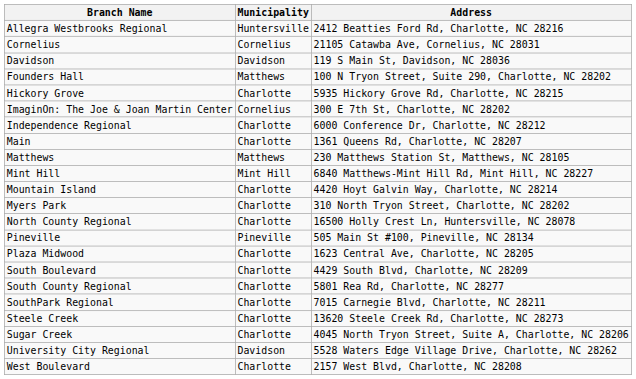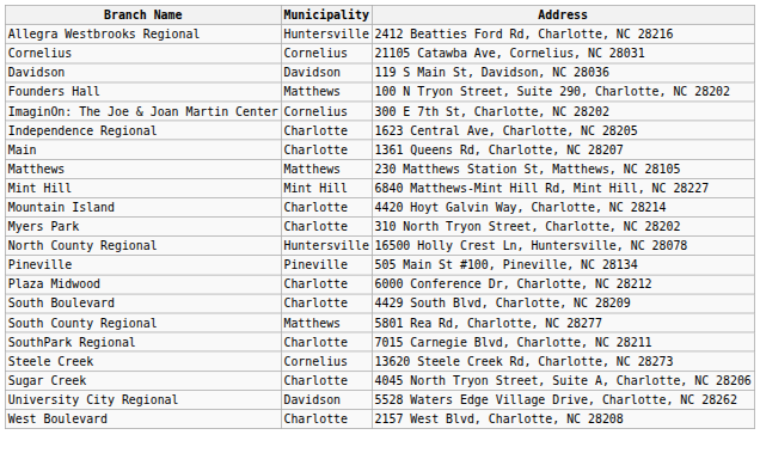- row: Hickory Grove | Charlotte | 5935 Hickory Grove Rd, Charlotte, NC 28215
Independence Regional | Address: 6000 Conference Dr, Charlotte, NC 28212 -> 1623 Central Ave, Charlotte, NC 28205
North County Regional | Municipality: Charlotte -> Huntersville
Plaza Midwood | Address: 1623 Central Ave, Charlotte, NC 28205 -> 6000 Conference Dr, Charlotte, NC 28212
South County Regional | Municipality: Charlotte -> Matthews
Steele Creek | Municipality: Charlotte -> Cornelius
